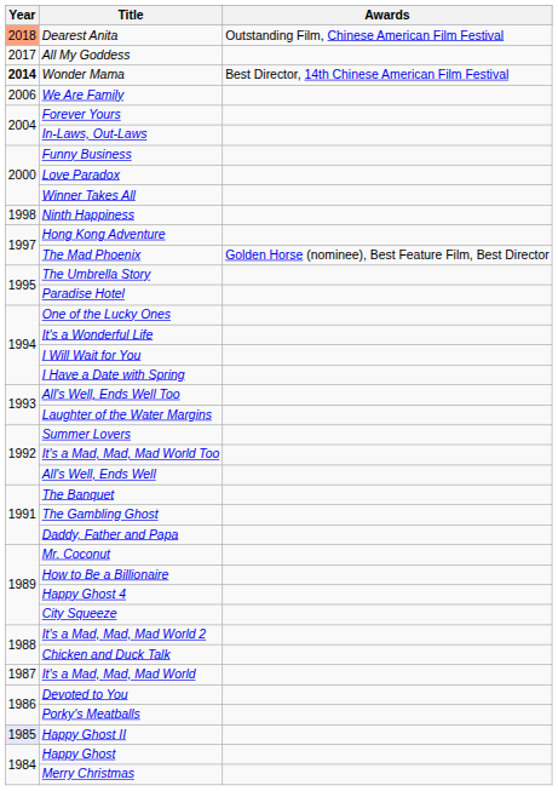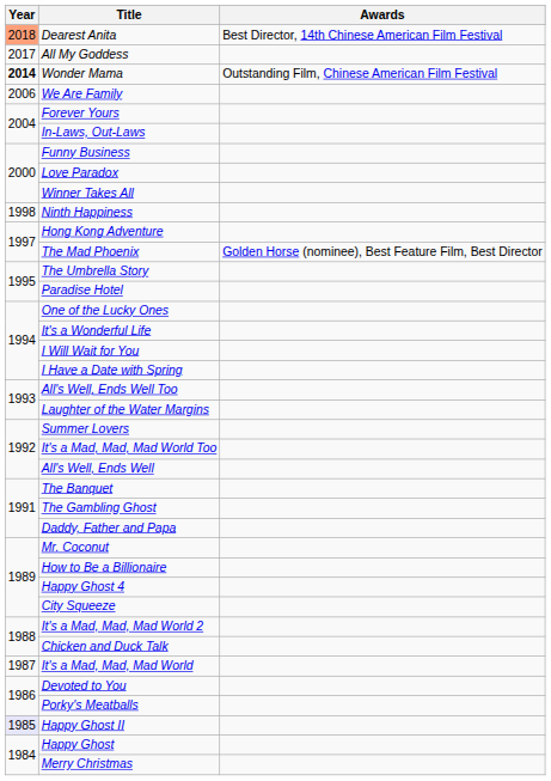Dearest Anita | Awards: Outstanding Film, Chinese American Film Festival -> Best Director, 14th Chinese American Film Festival
Wonder Mama | Awards: Best Director, 14th Chinese American Film Festival -> Outstanding Film, Chinese American Film Festival
